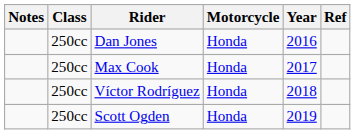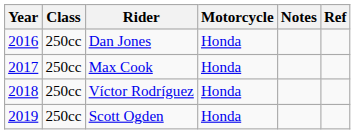columns swapped: Year <-> Notes
